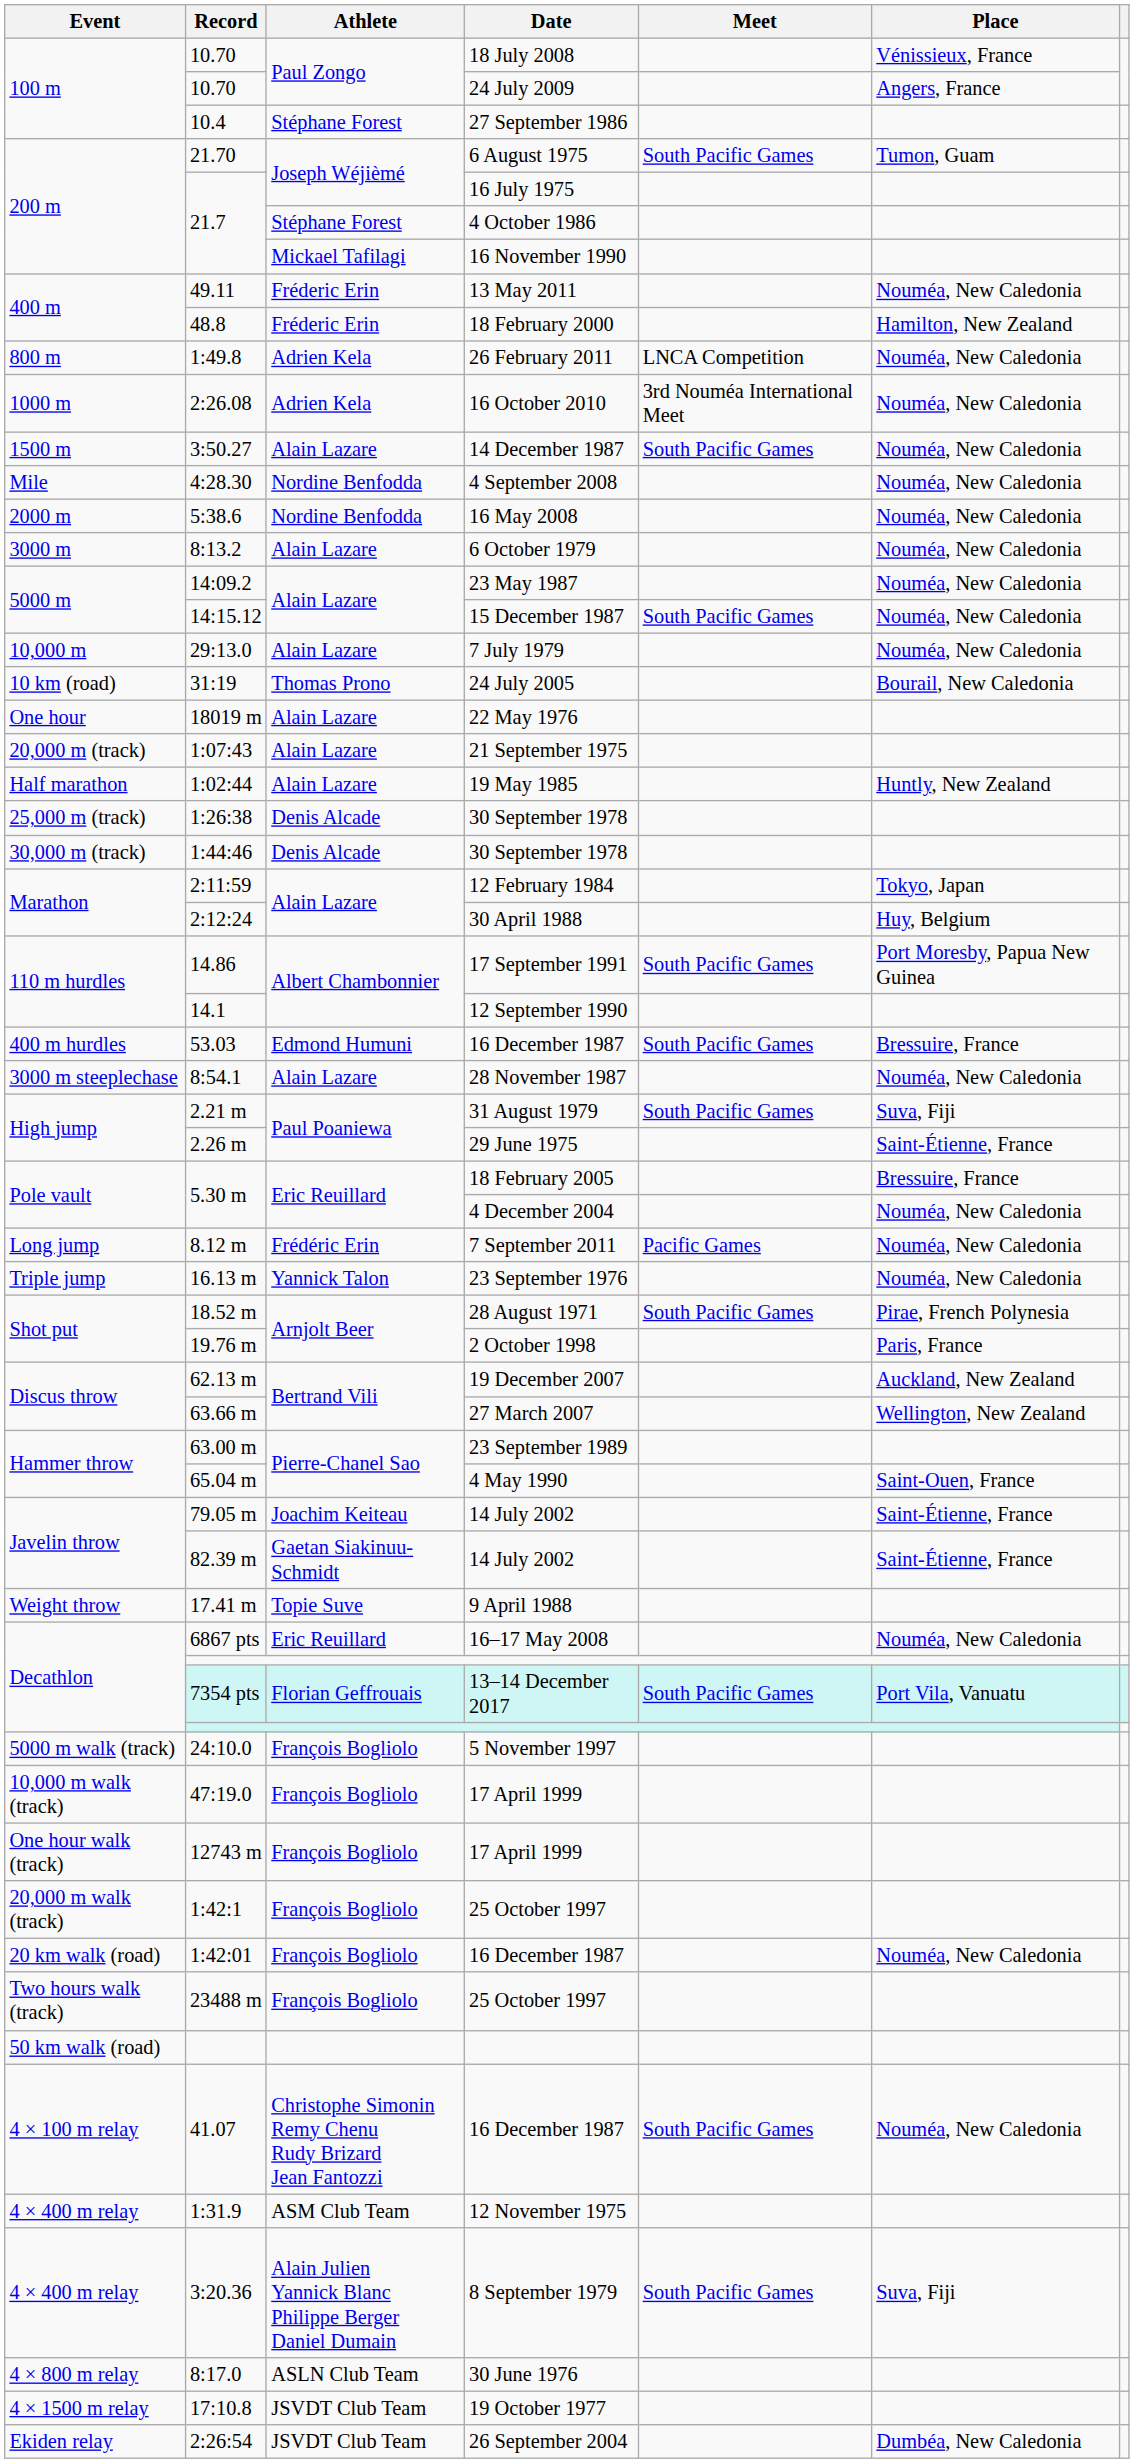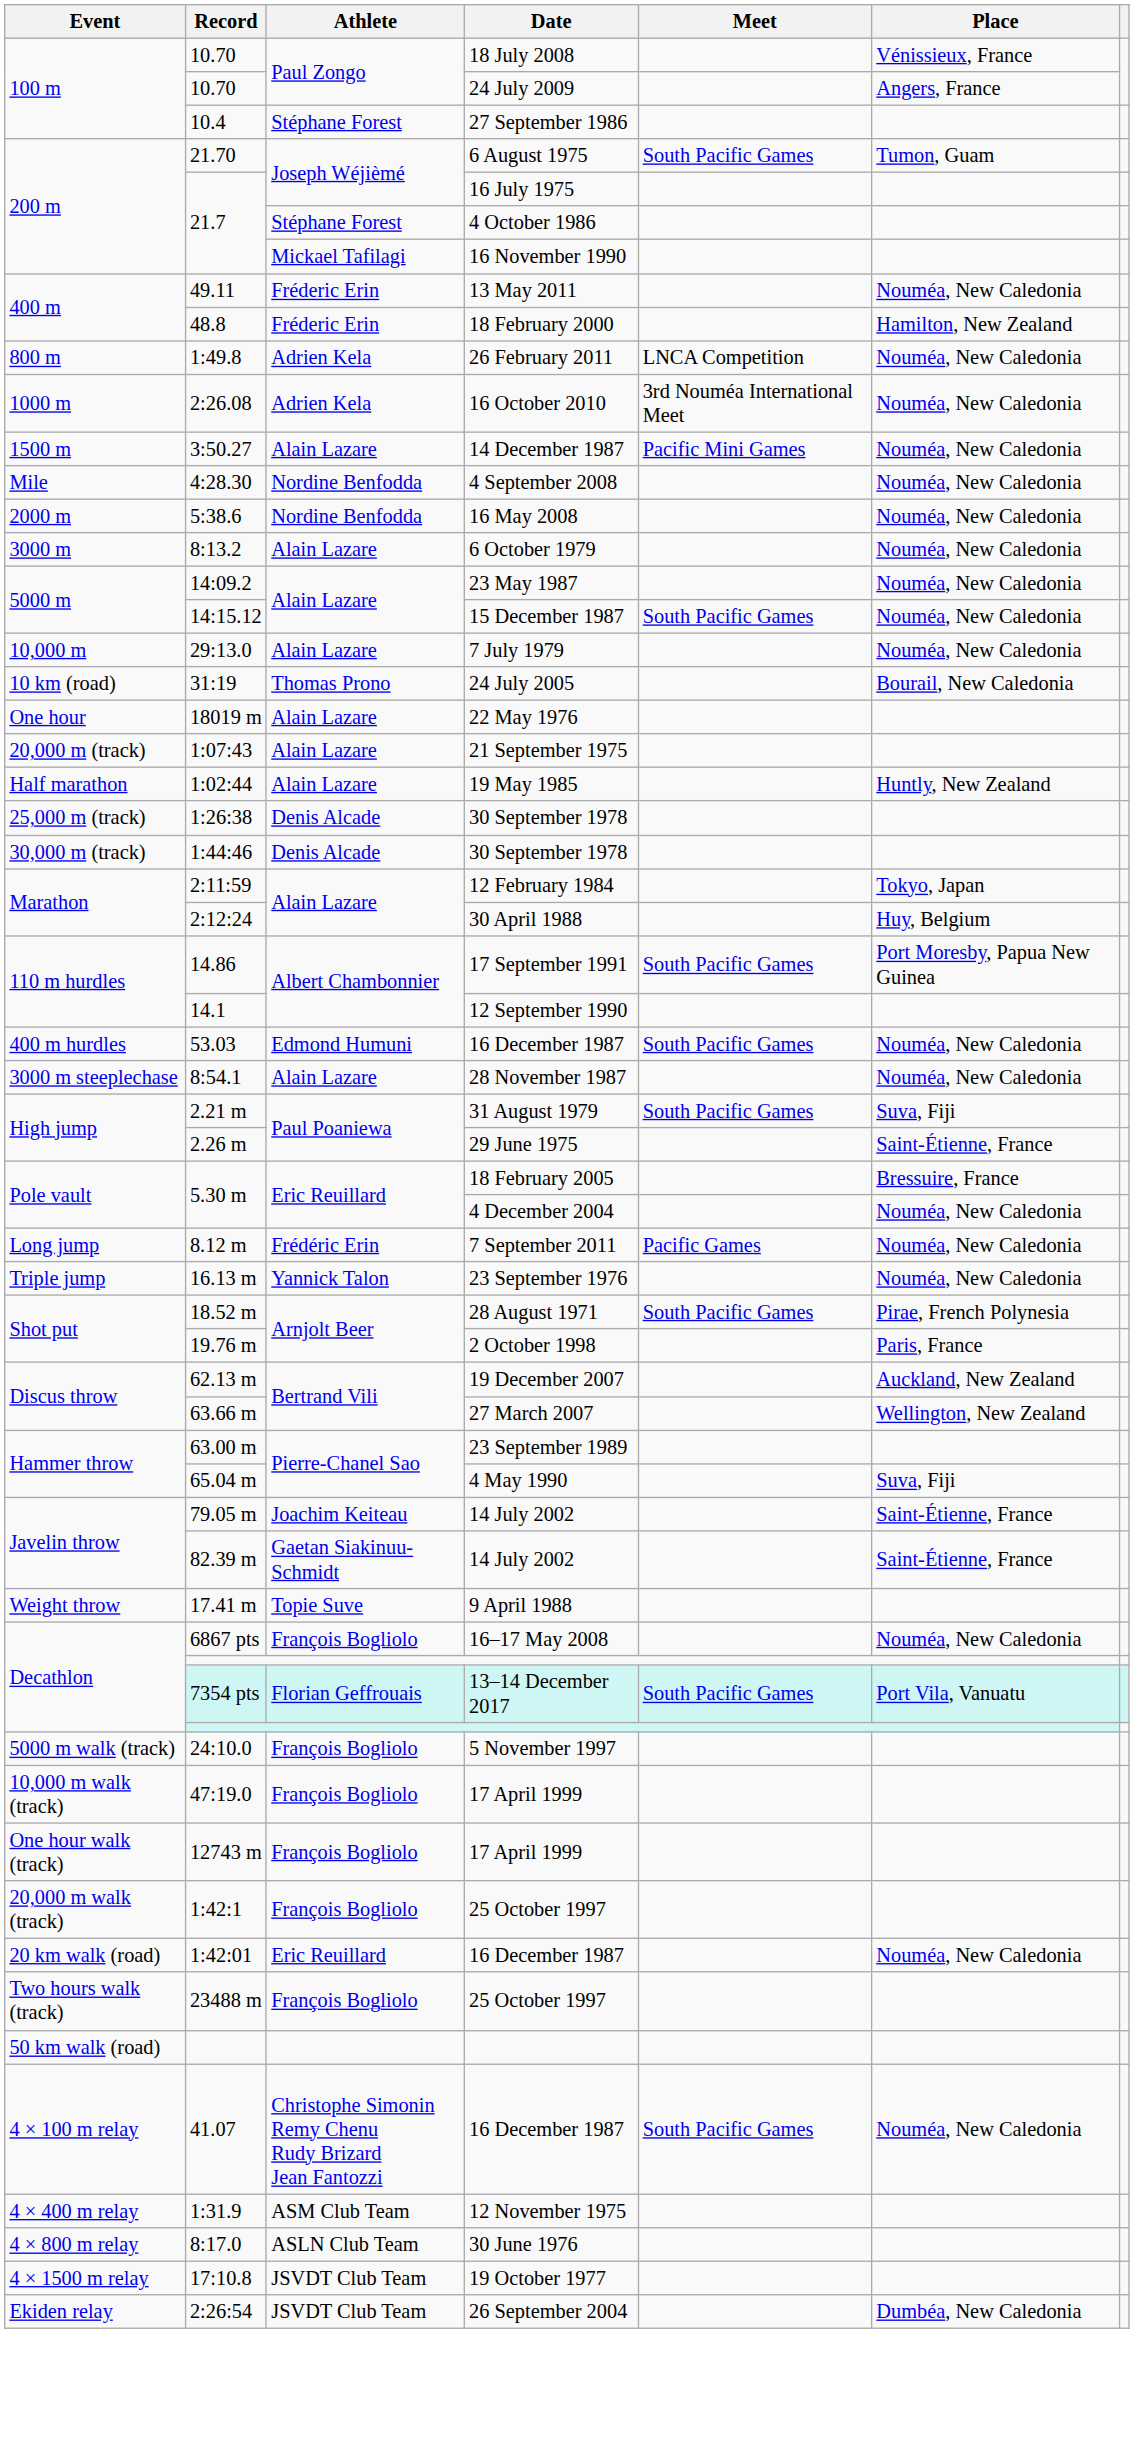3:50.27 | Meet: South Pacific Games -> Pacific Mini Games
53.03 | Place: Bressuire, France -> Nouméa, New Caledonia
65.04 m | Place: Saint-Ouen, France -> Suva, Fiji
6867 pts | Athlete: Eric Reuillard -> François Bogliolo
1:42:01 | Athlete: François Bogliolo -> Eric Reuillard
- row: 4 × 400 m relay | 3:20.36 | Alain Julien Yannick Blanc Philippe Berger Daniel Dumain | 8 September 1979 | South Pacific Games | Suva, Fiji
